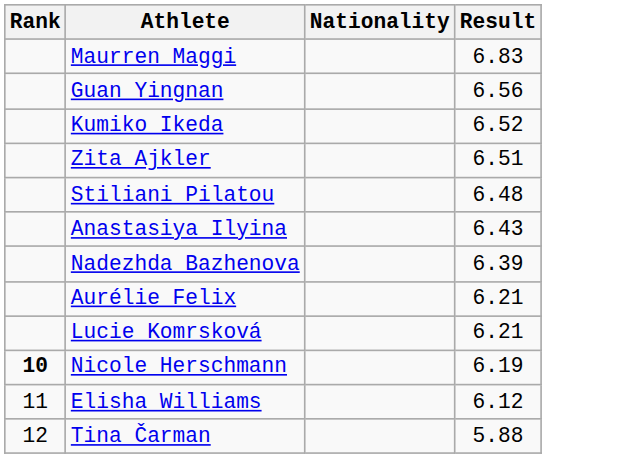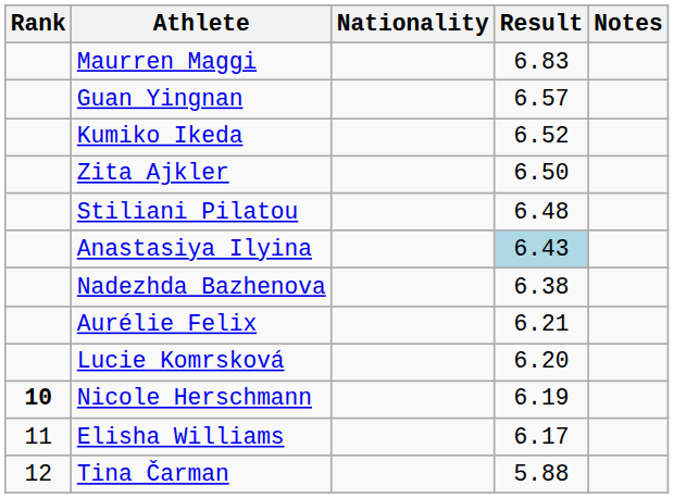+ column: Notes
Guan Yingnan | Result: 6.56 -> 6.57
Zita Ajkler | Result: 6.51 -> 6.50
Anastasiya Ilyina | Result: no background -> lightblue background
Nadezhda Bazhenova | Result: 6.39 -> 6.38
Lucie Komrsková | Result: 6.21 -> 6.20
Elisha Williams | Result: 6.12 -> 6.17
